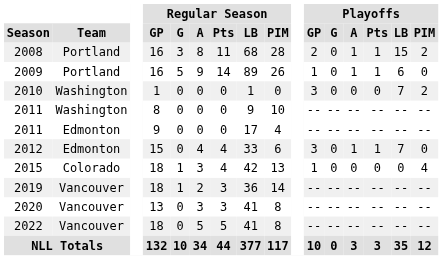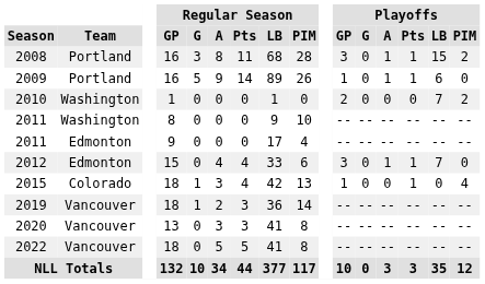2008 | Playoffs / GP: 2 -> 3
2010 | Playoffs / GP: 3 -> 2
2015 | Playoffs / Pts: 0 -> 1
